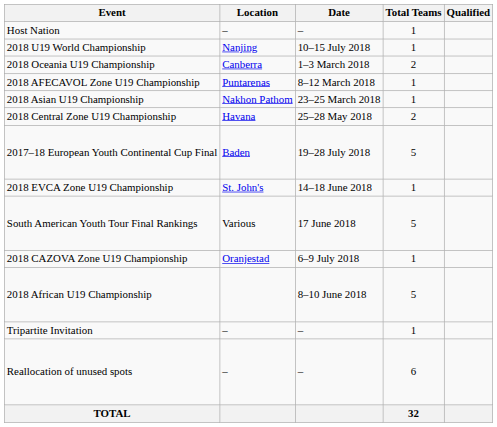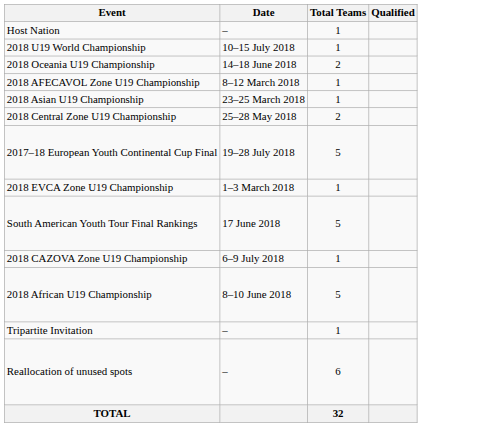- column: Location | – | Nanjing | Canberra | Puntarenas | Nakhon Pathom | Havana | Baden | St. John's | Various | Oranjestad | – | –
2018 Oceania U19 Championship | Date: 1–3 March 2018 -> 14–18 June 2018
2018 EVCA Zone U19 Championship | Date: 14–18 June 2018 -> 1–3 March 2018
